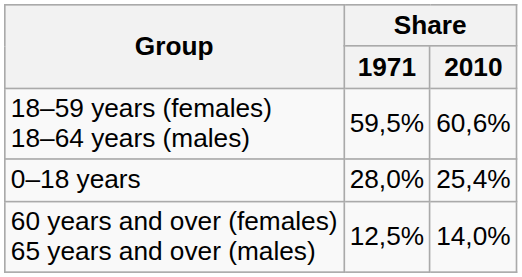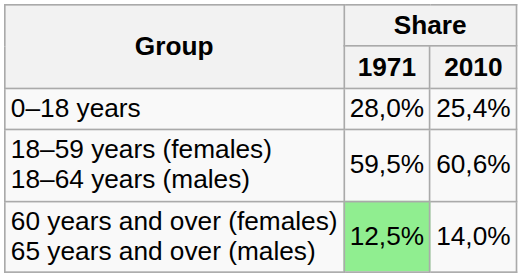rows swapped: 0–18 years <-> 18–59 years (females) 18–64 years (males)
60 years and over (females) 65 years and over (males) | Share / 1971: no background -> lightgreen background
